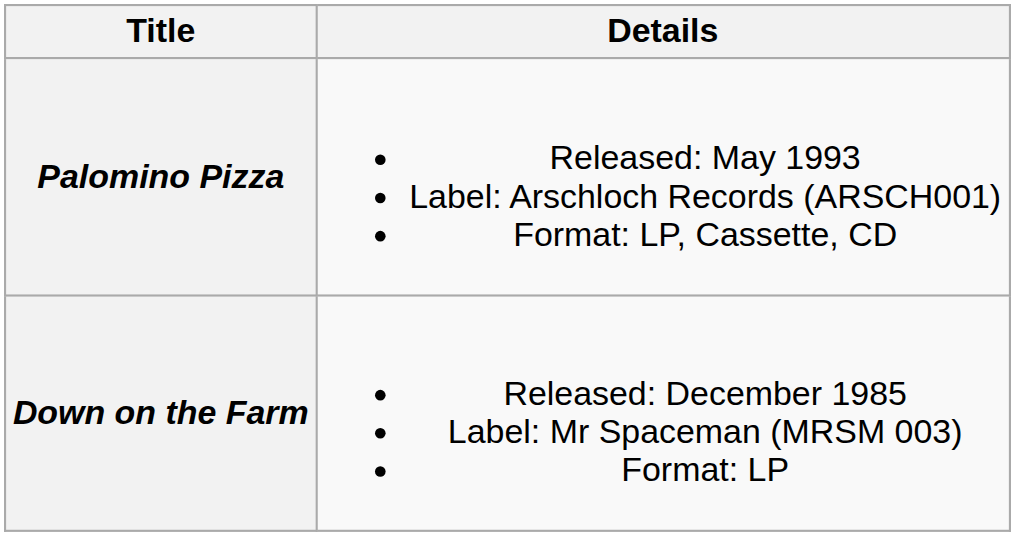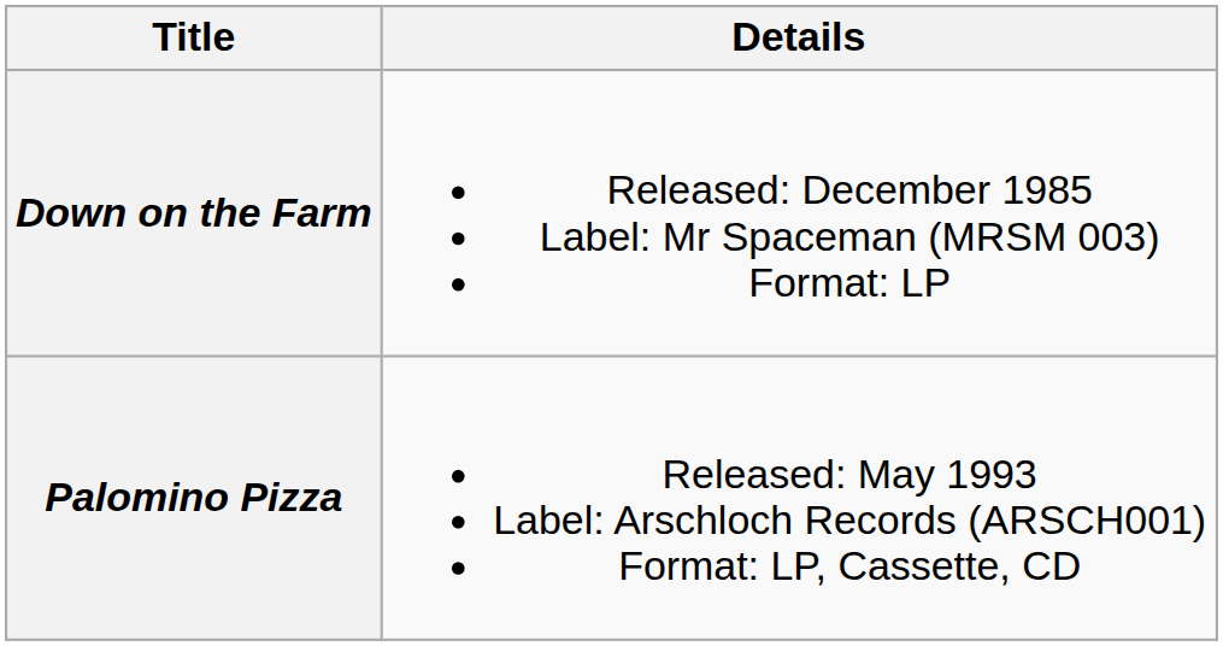rows swapped: Down on the Farm <-> Palomino Pizza
